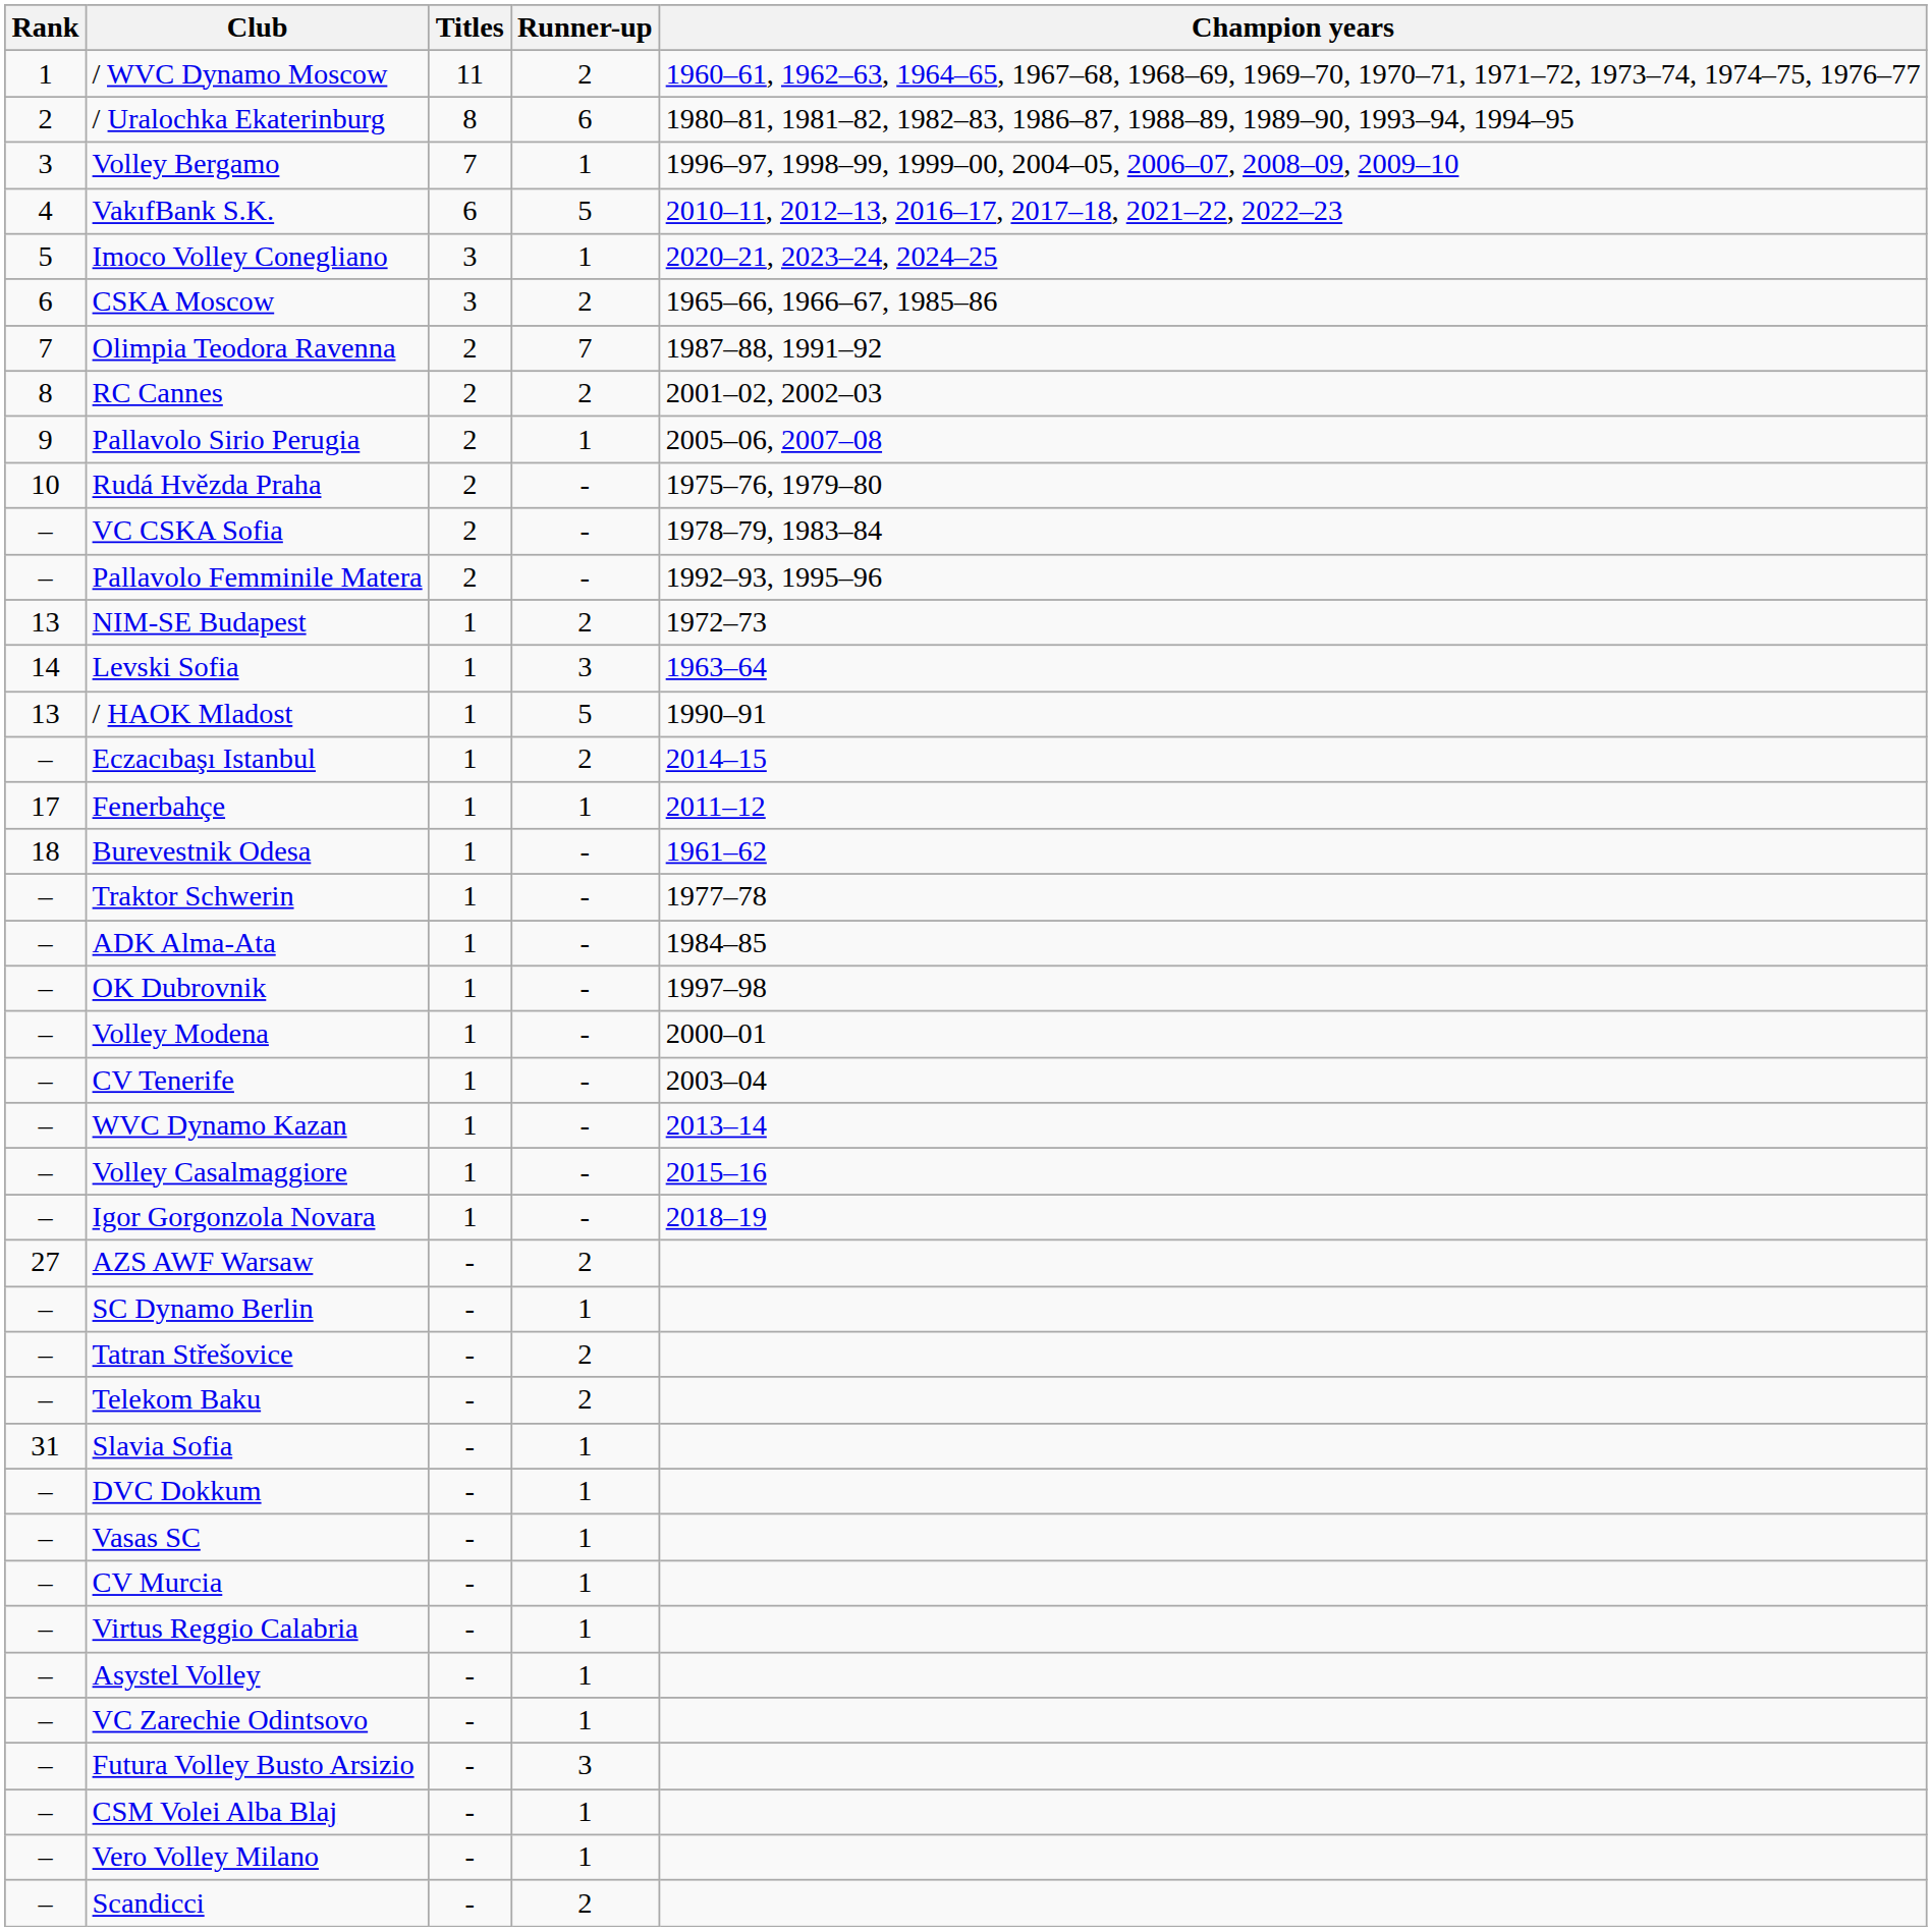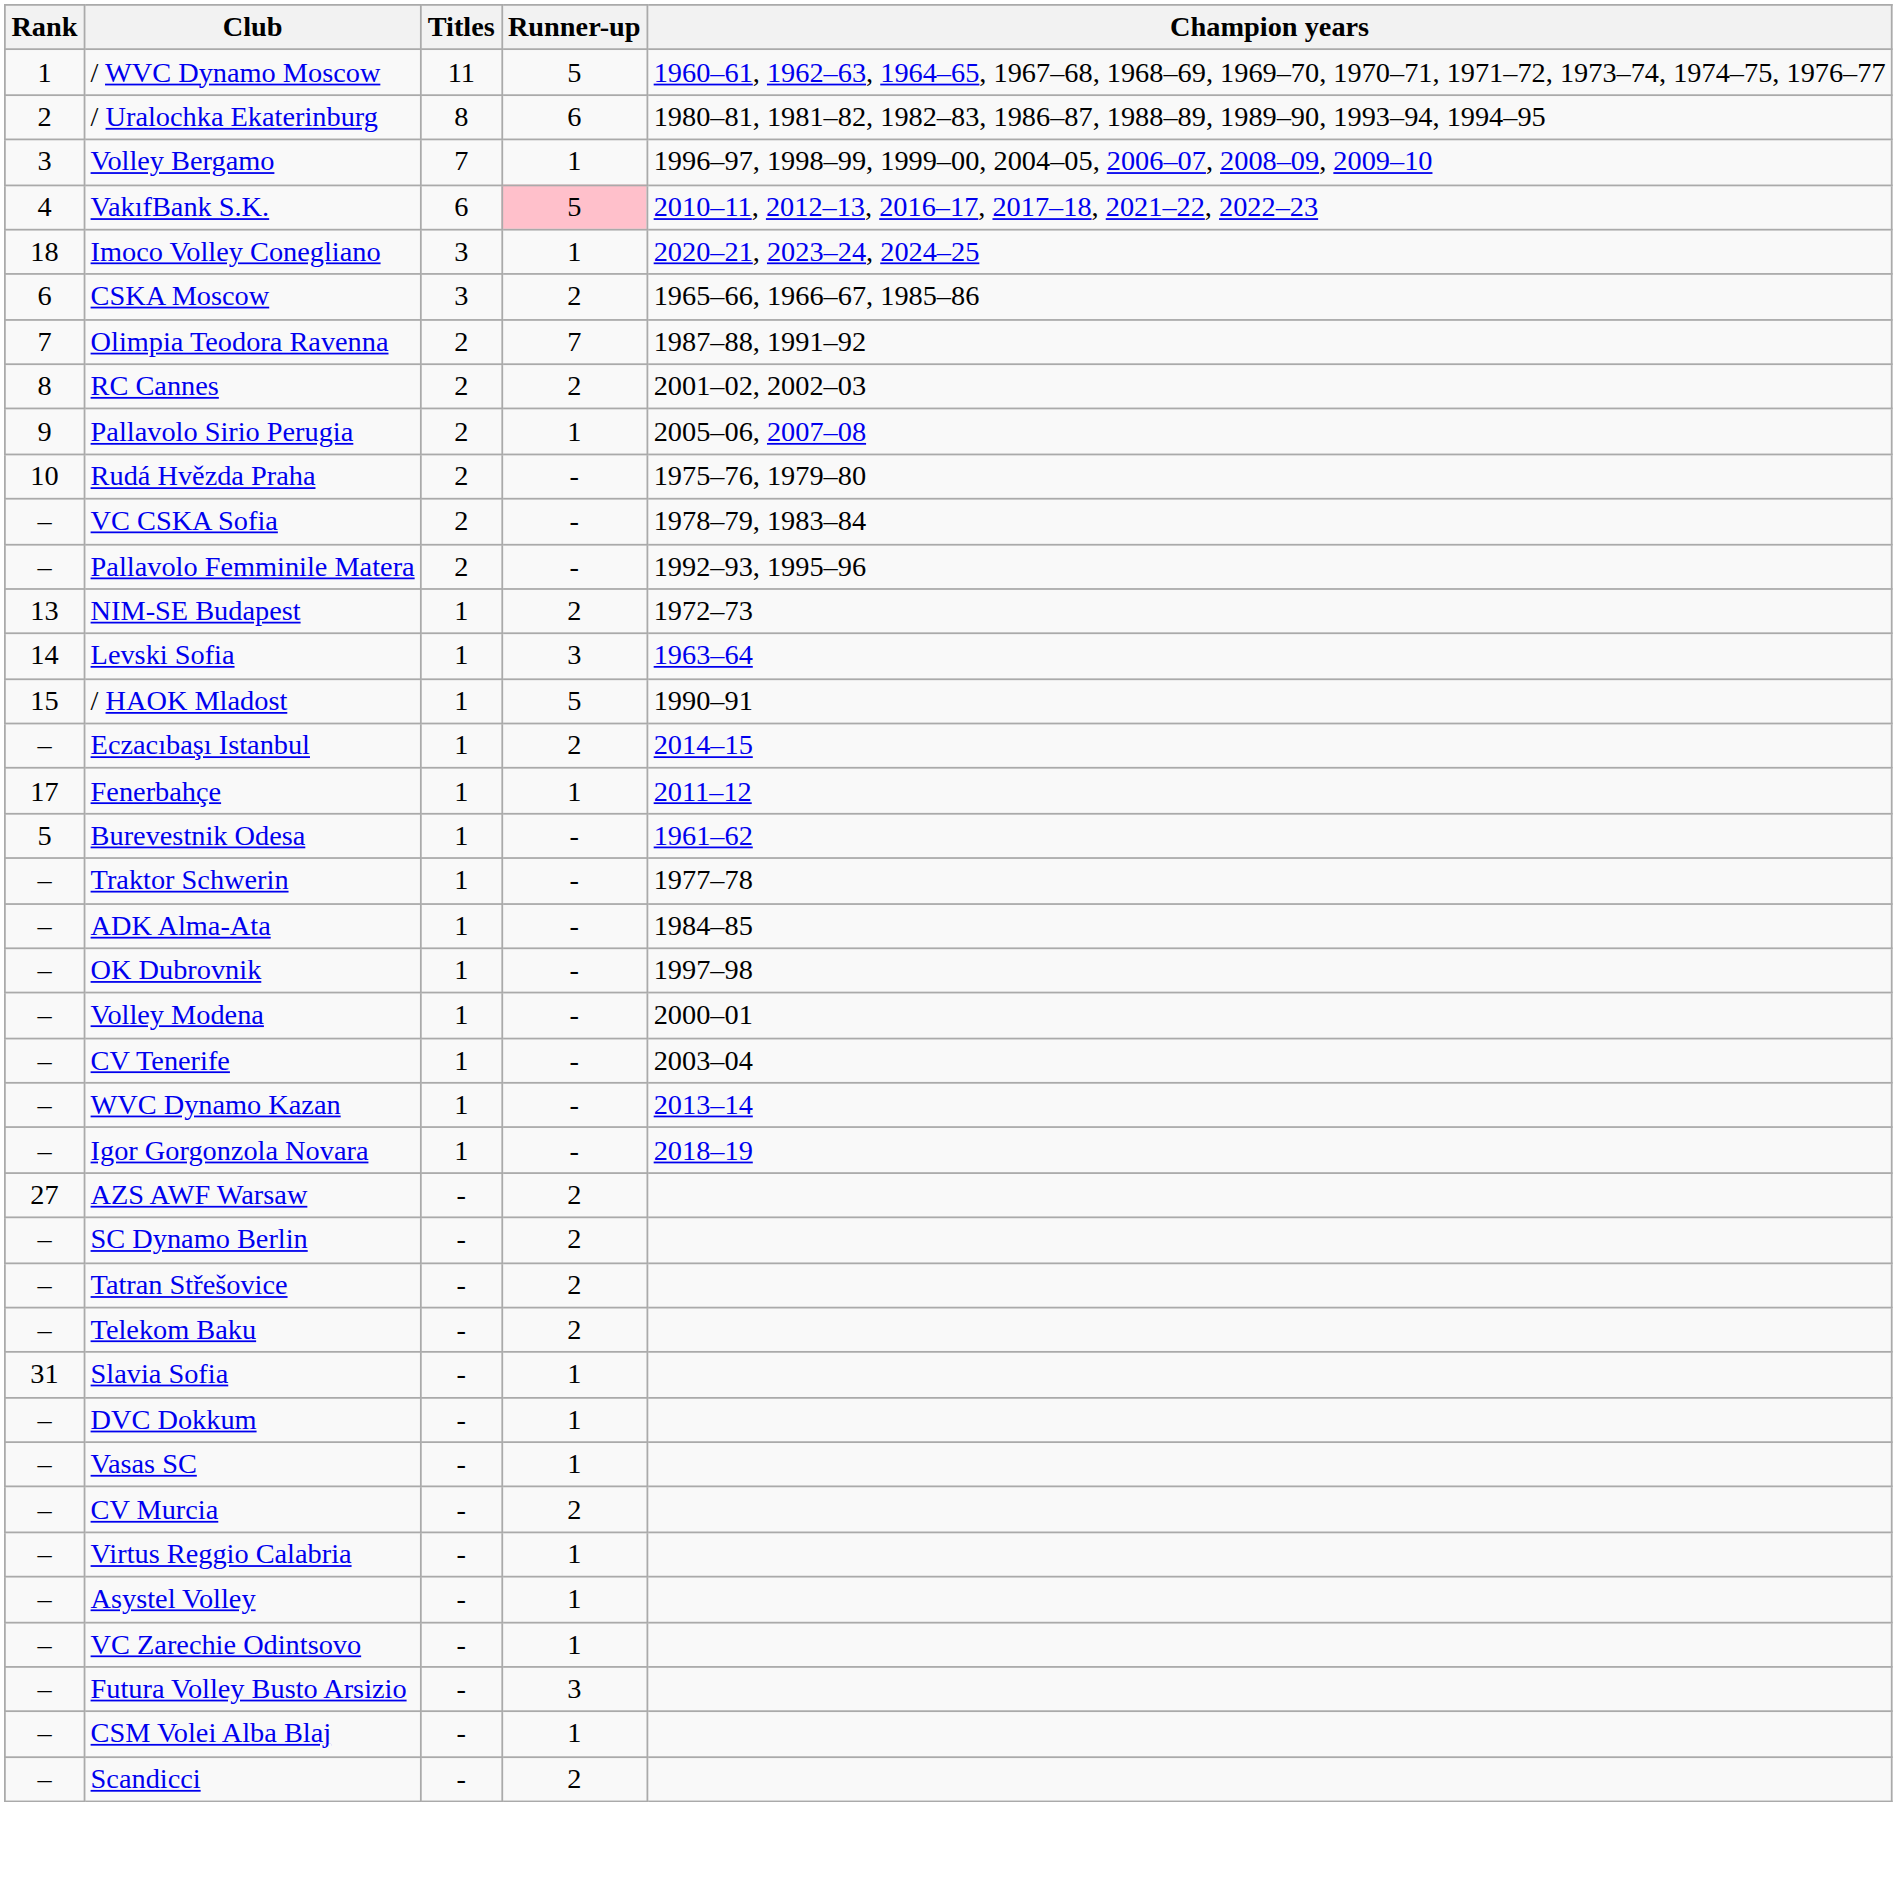/ WVC Dynamo Moscow | Runner-up: 2 -> 5
VakıfBank S.K. | Runner-up: no background -> pink background
Imoco Volley Conegliano | Rank: 5 -> 18
/ HAOK Mladost | Rank: 13 -> 15
Burevestnik Odesa | Rank: 18 -> 5
- row: – | Volley Casalmaggiore | 1 | - | 2015–16
SC Dynamo Berlin | Runner-up: 1 -> 2
CV Murcia | Runner-up: 1 -> 2
- row: – | Vero Volley Milano | - | 1
